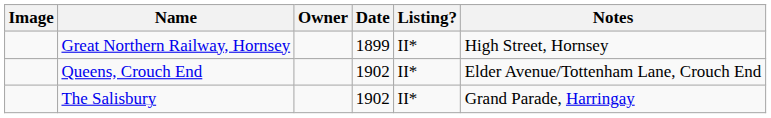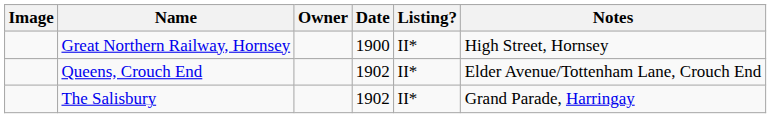Great Northern Railway, Hornsey | Date: 1899 -> 1900
